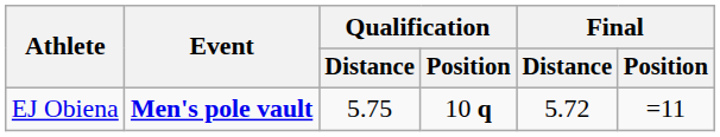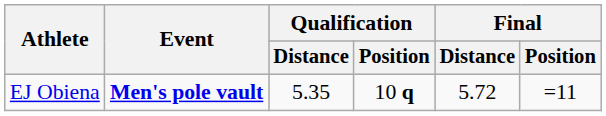EJ Obiena | Qualification / Distance: 5.75 -> 5.35
